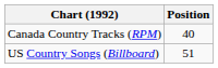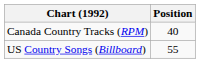US Country Songs (Billboard) | Position: 51 -> 55
